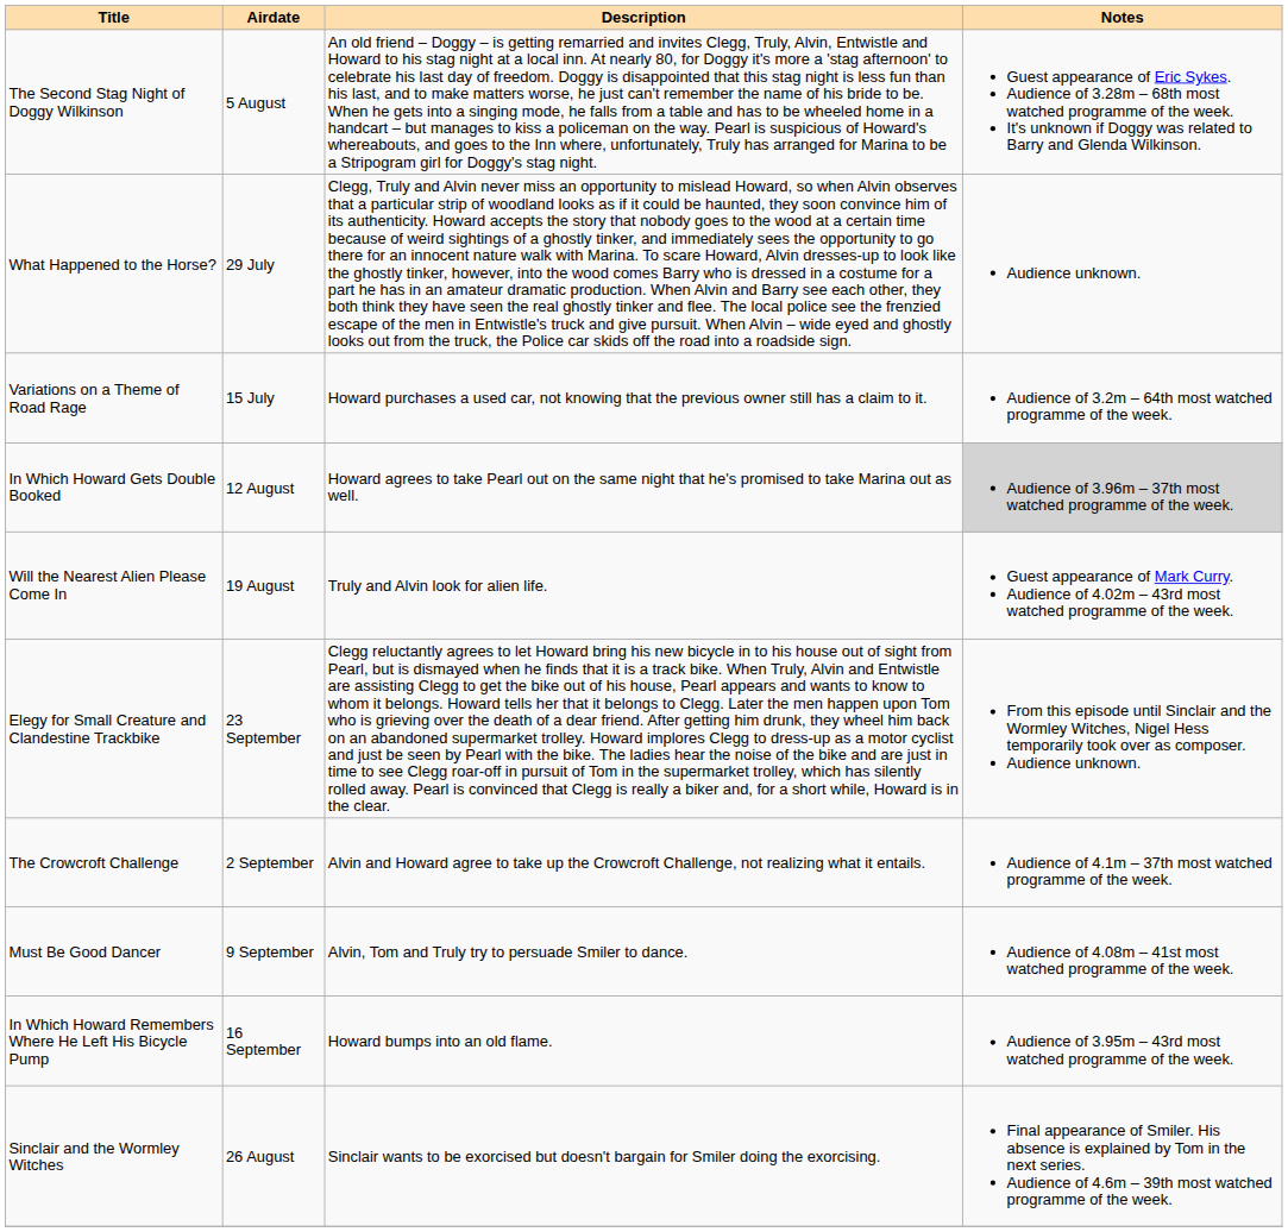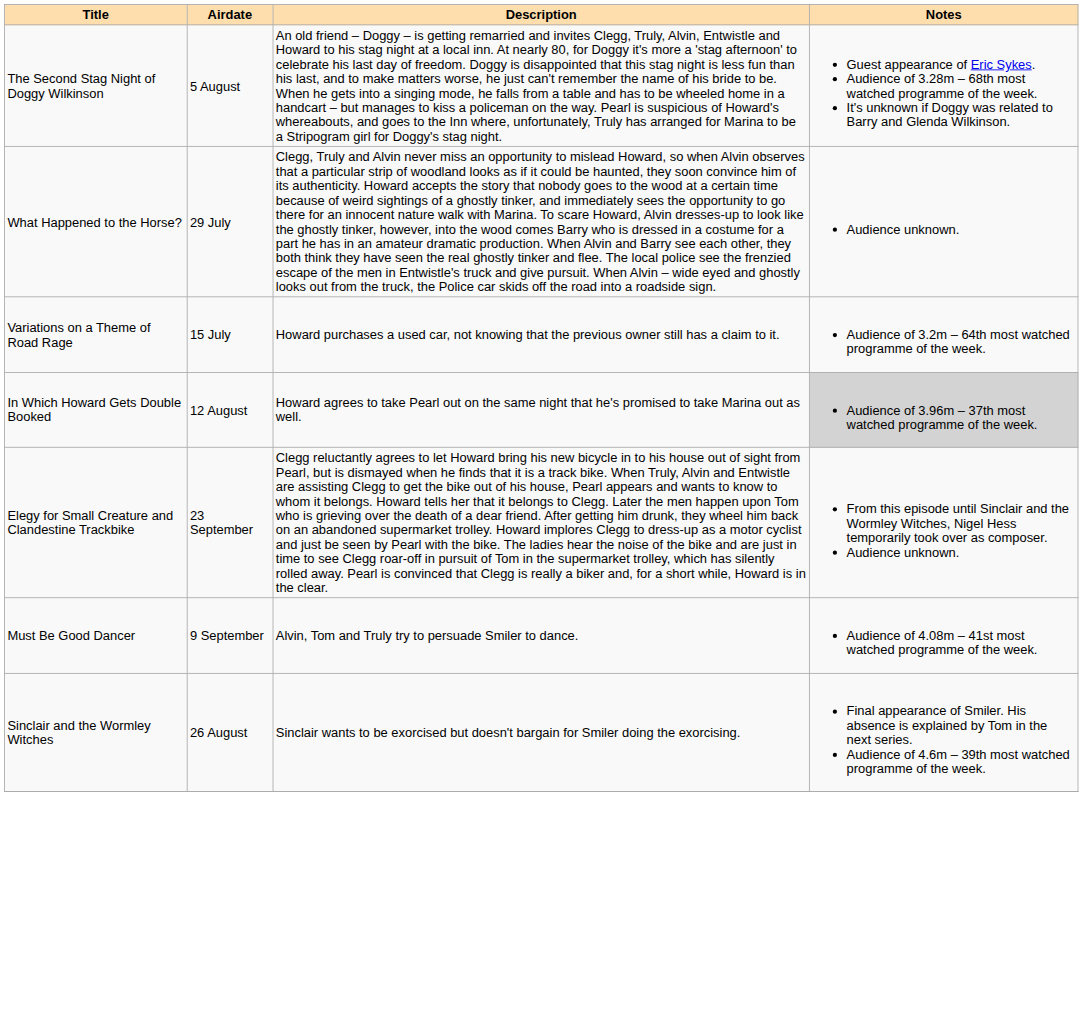- row: Will the Nearest Alien Please Come In | 19 August | Truly and Alvin look for alien life. | Guest appearance of Mark Curry. Audience of 4.02m – 43rd most watched programme of the week.
- row: The Crowcroft Challenge | 2 September | Alvin and Howard agree to take up the Crowcroft Challenge, not realizing what it entails. | Audience of 4.1m – 37th most watched programme of the week.
- row: In Which Howard Remembers Where He Left His Bicycle Pump | 16 September | Howard bumps into an old flame. | Audience of 3.95m – 43rd most watched programme of the week.
